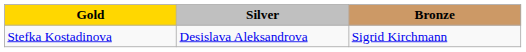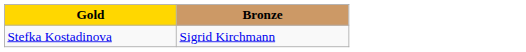- column: Silver | Desislava Aleksandrova
